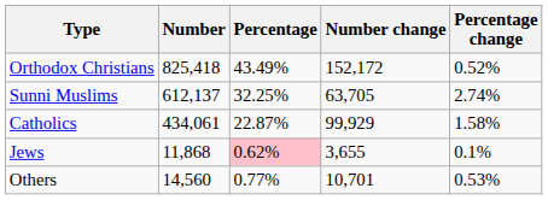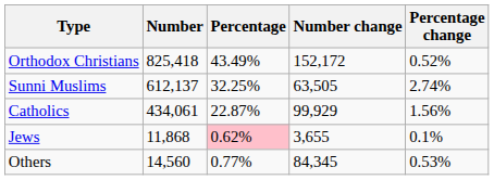Sunni Muslims | Number change: 63,705 -> 63,505
Catholics | Percentage change: 1.58% -> 1.56%
Others | Number change: 10,701 -> 84,345
